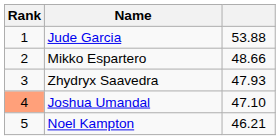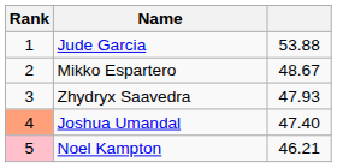Mikko Espartero | column 3: 48.66 -> 48.67
Joshua Umandal | column 3: 47.10 -> 47.40
Noel Kampton | Rank: no background -> pink background
